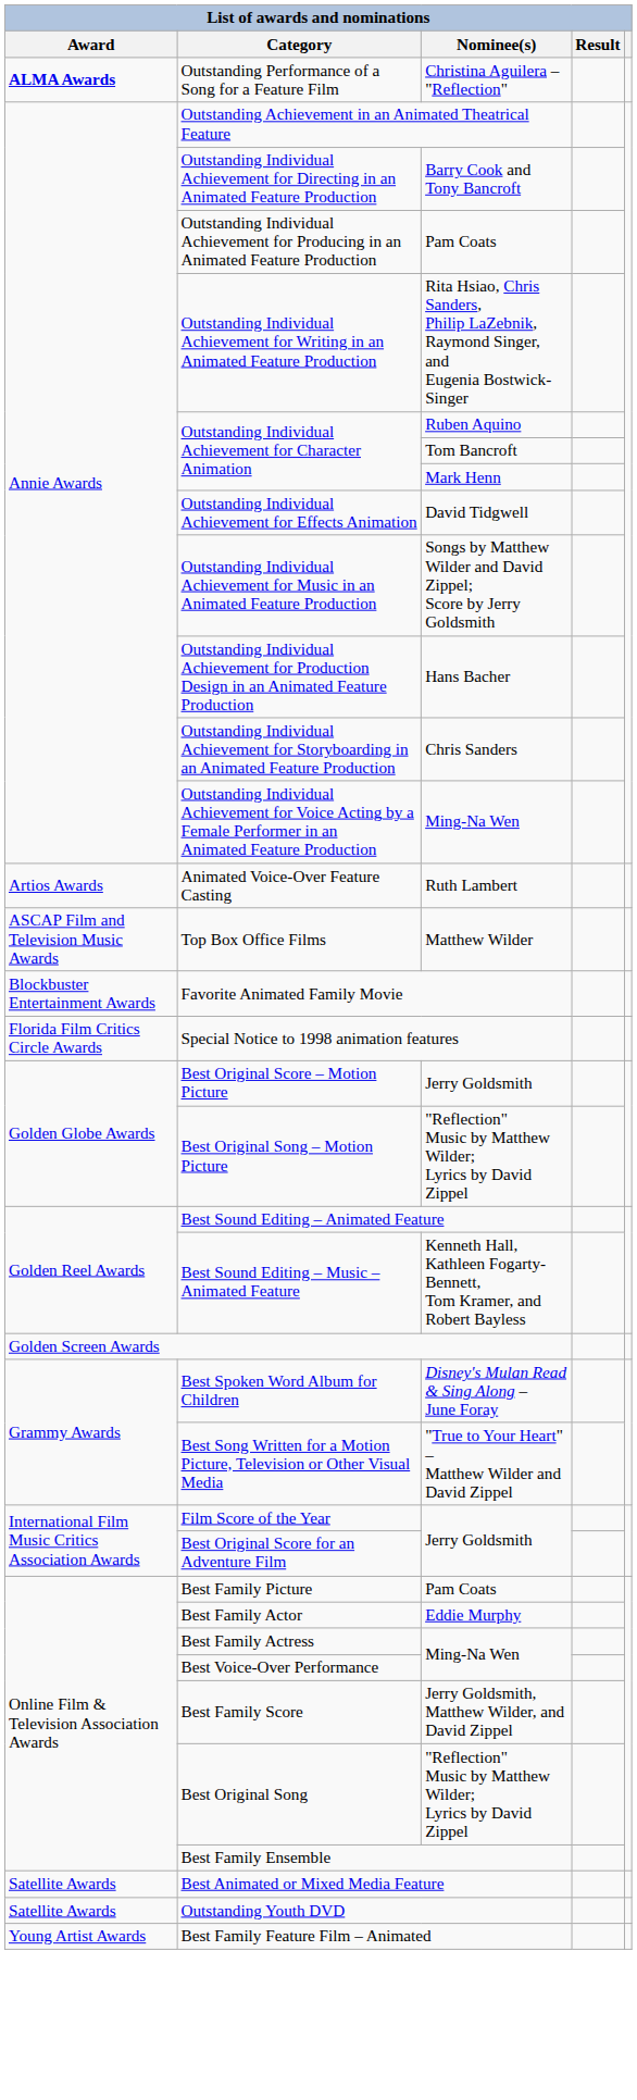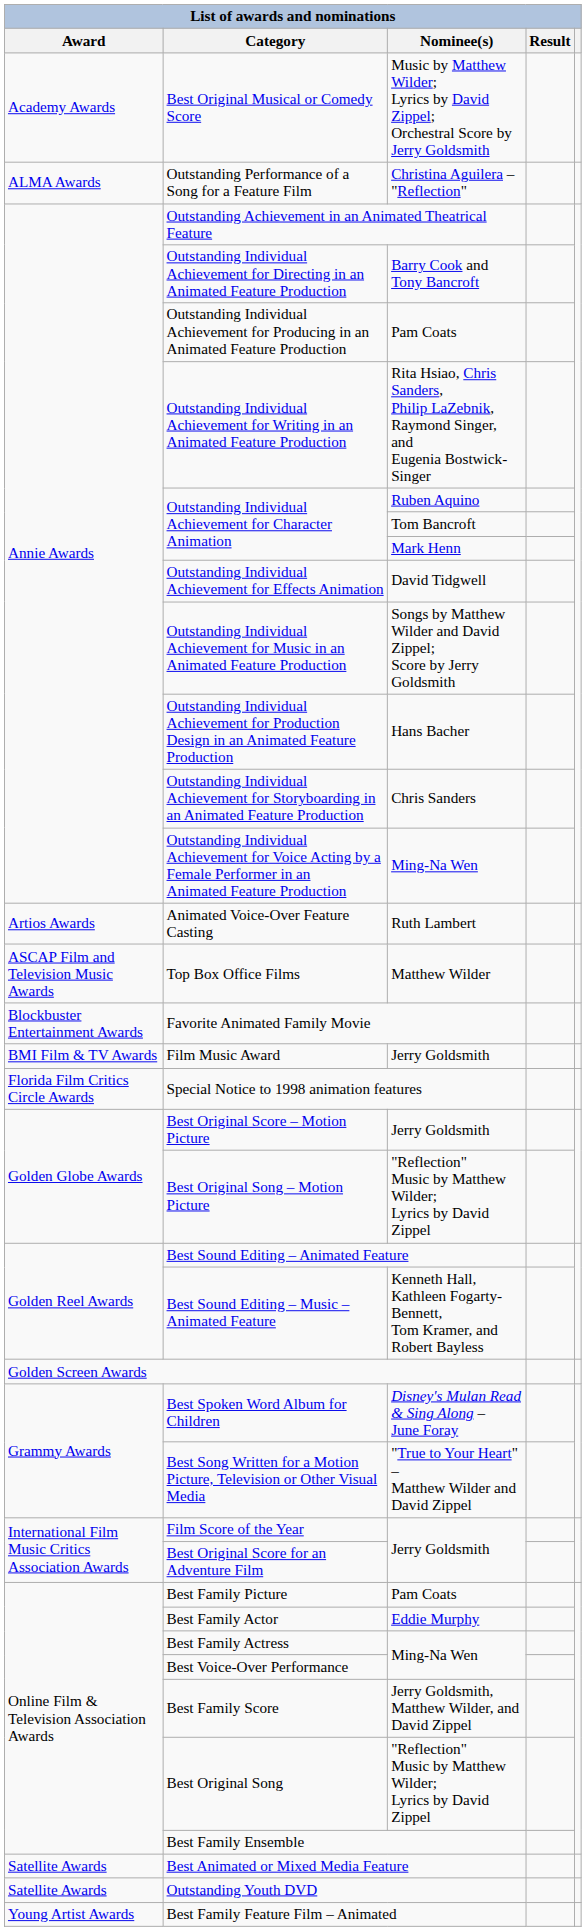+ row: Academy Awards | Best Original Musical or Comedy Score | Music by Matthew Wilder; Lyrics by David Zippel; Orchestral Score by Jerry Goldsmith
Outstanding Performance of a Song for a Feature Film | Award: bold -> normal
+ row: BMI Film & TV Awards | Film Music Award | Jerry Goldsmith
